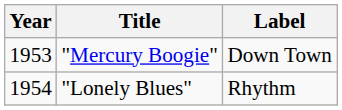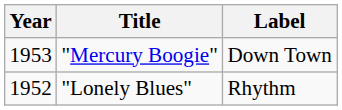"Lonely Blues" | Year: 1954 -> 1952
